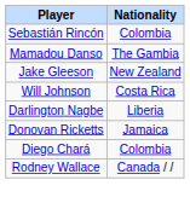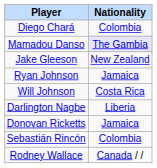rows swapped: Diego Chará <-> Sebastián Rincón
Mamadou Danso | Nationality: no background -> lavender background
+ row: Ryan Johnson | Jamaica
